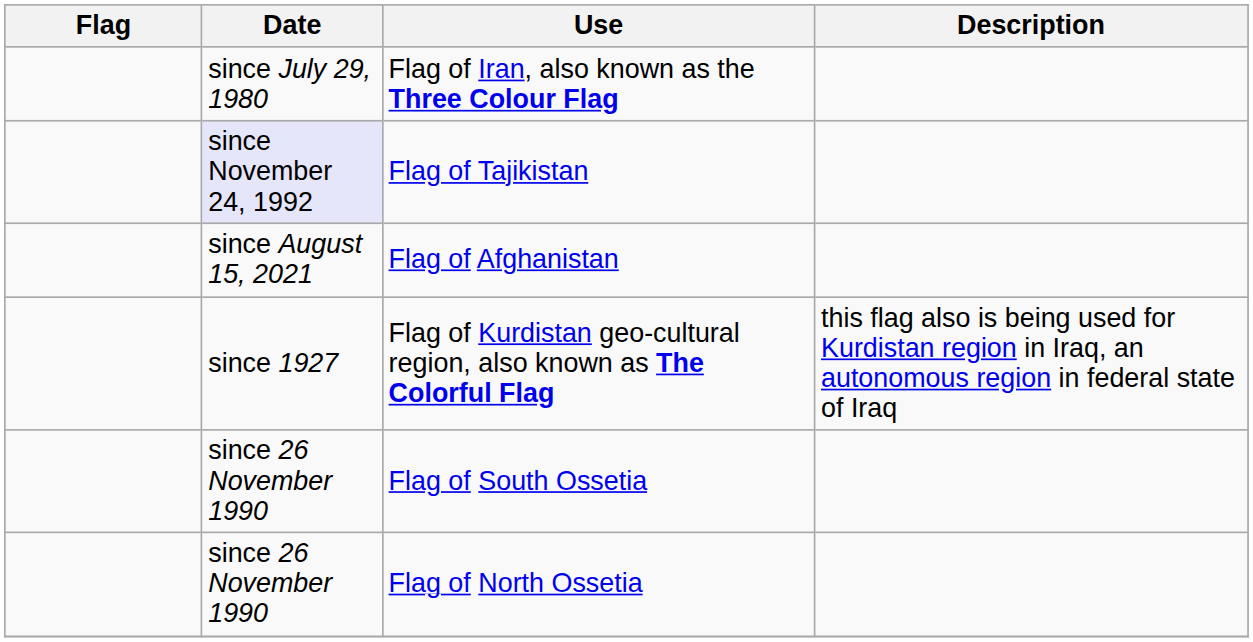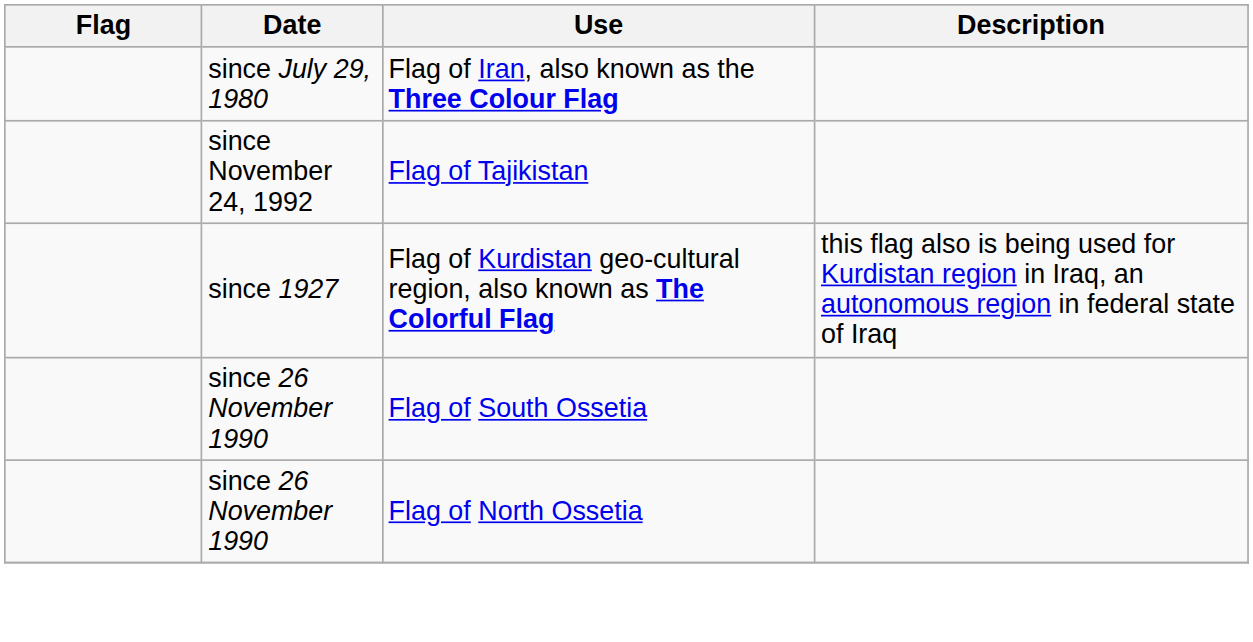Flag of Tajikistan | Date: lavender background -> no background
- row: since August 15, 2021 | Flag of Afghanistan
